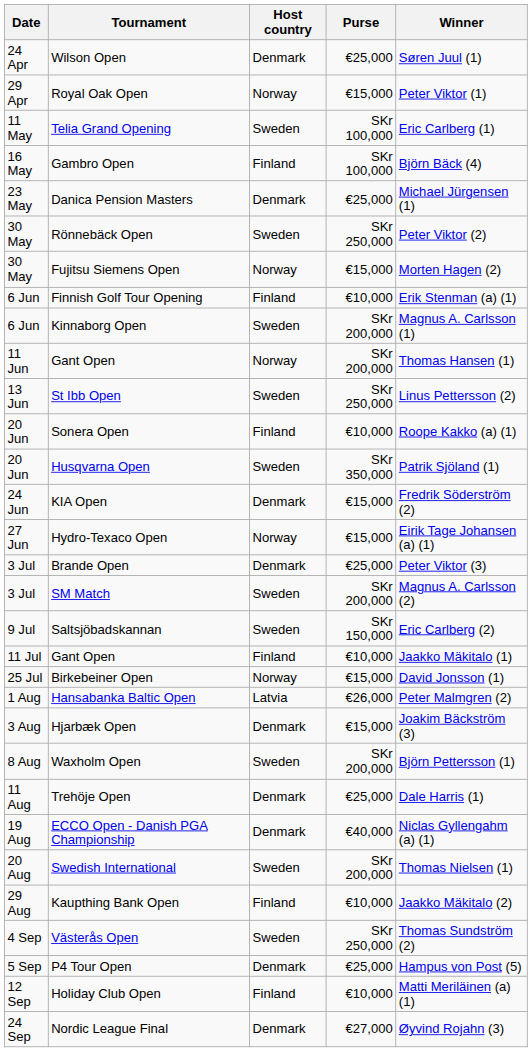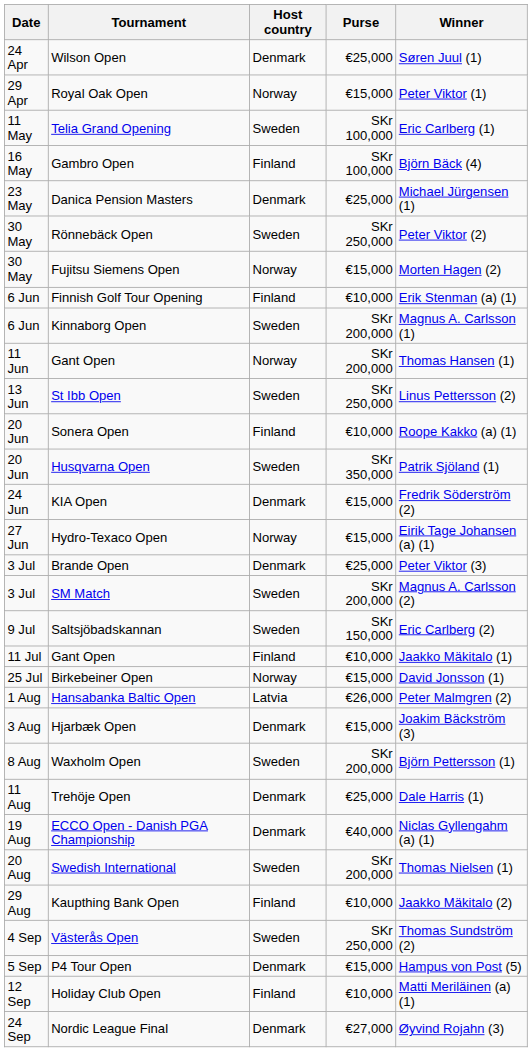P4 Tour Open | Purse: €25,000 -> €15,000
